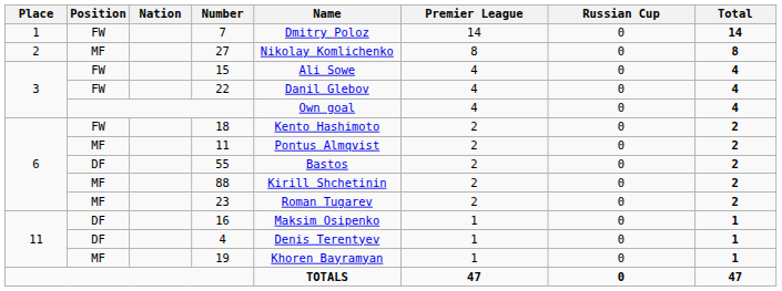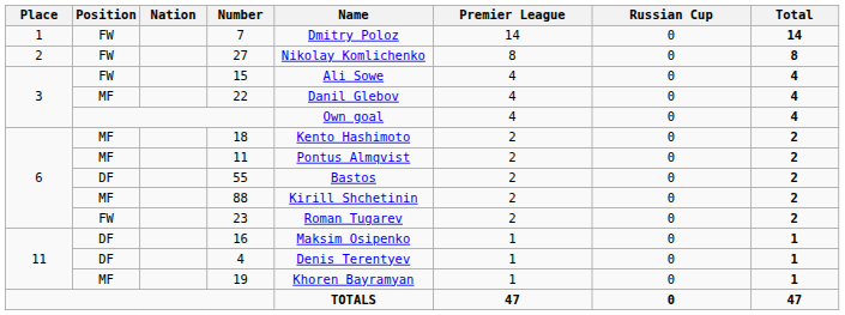27 | Position: MF -> FW
22 | Position: FW -> MF
18 | Position: FW -> MF
23 | Position: MF -> FW
